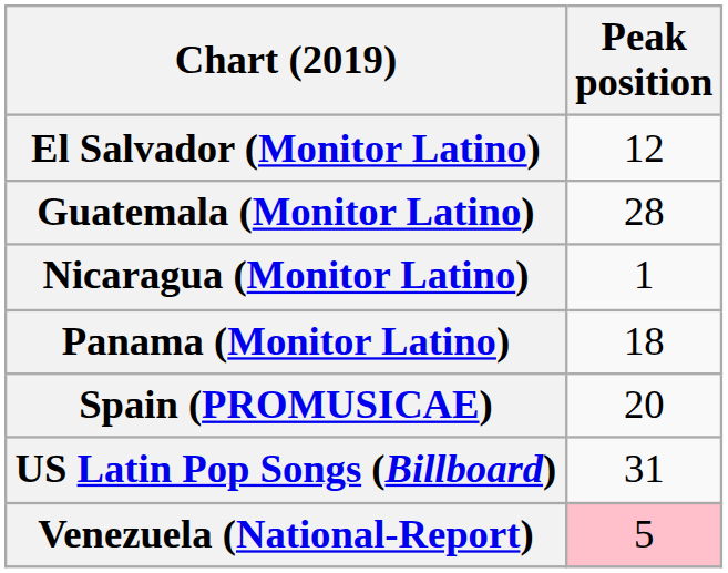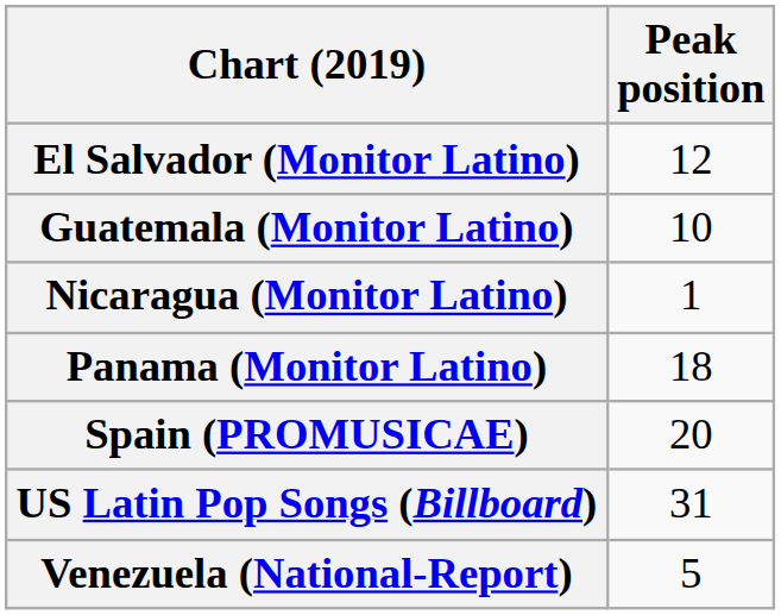Guatemala (Monitor Latino) | Peak position: 28 -> 10
Venezuela (National-Report) | Peak position: pink background -> no background
